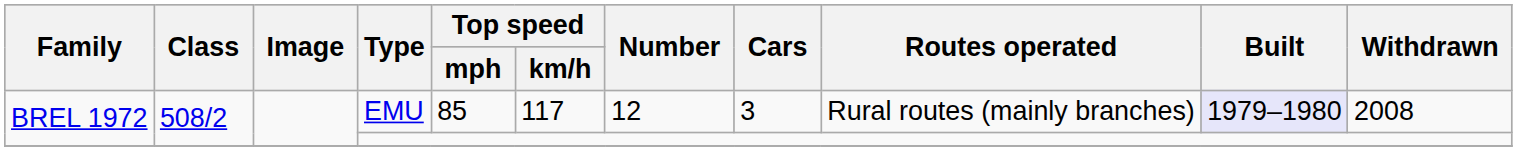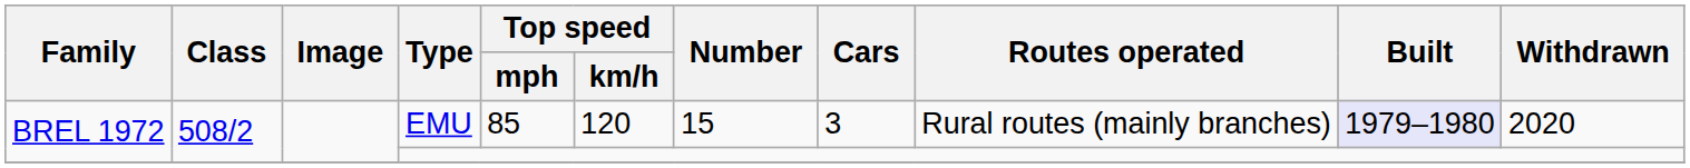EMU | Top speed / km/h: 117 -> 120
EMU | Number: 12 -> 15
EMU | Withdrawn: 2008 -> 2020
